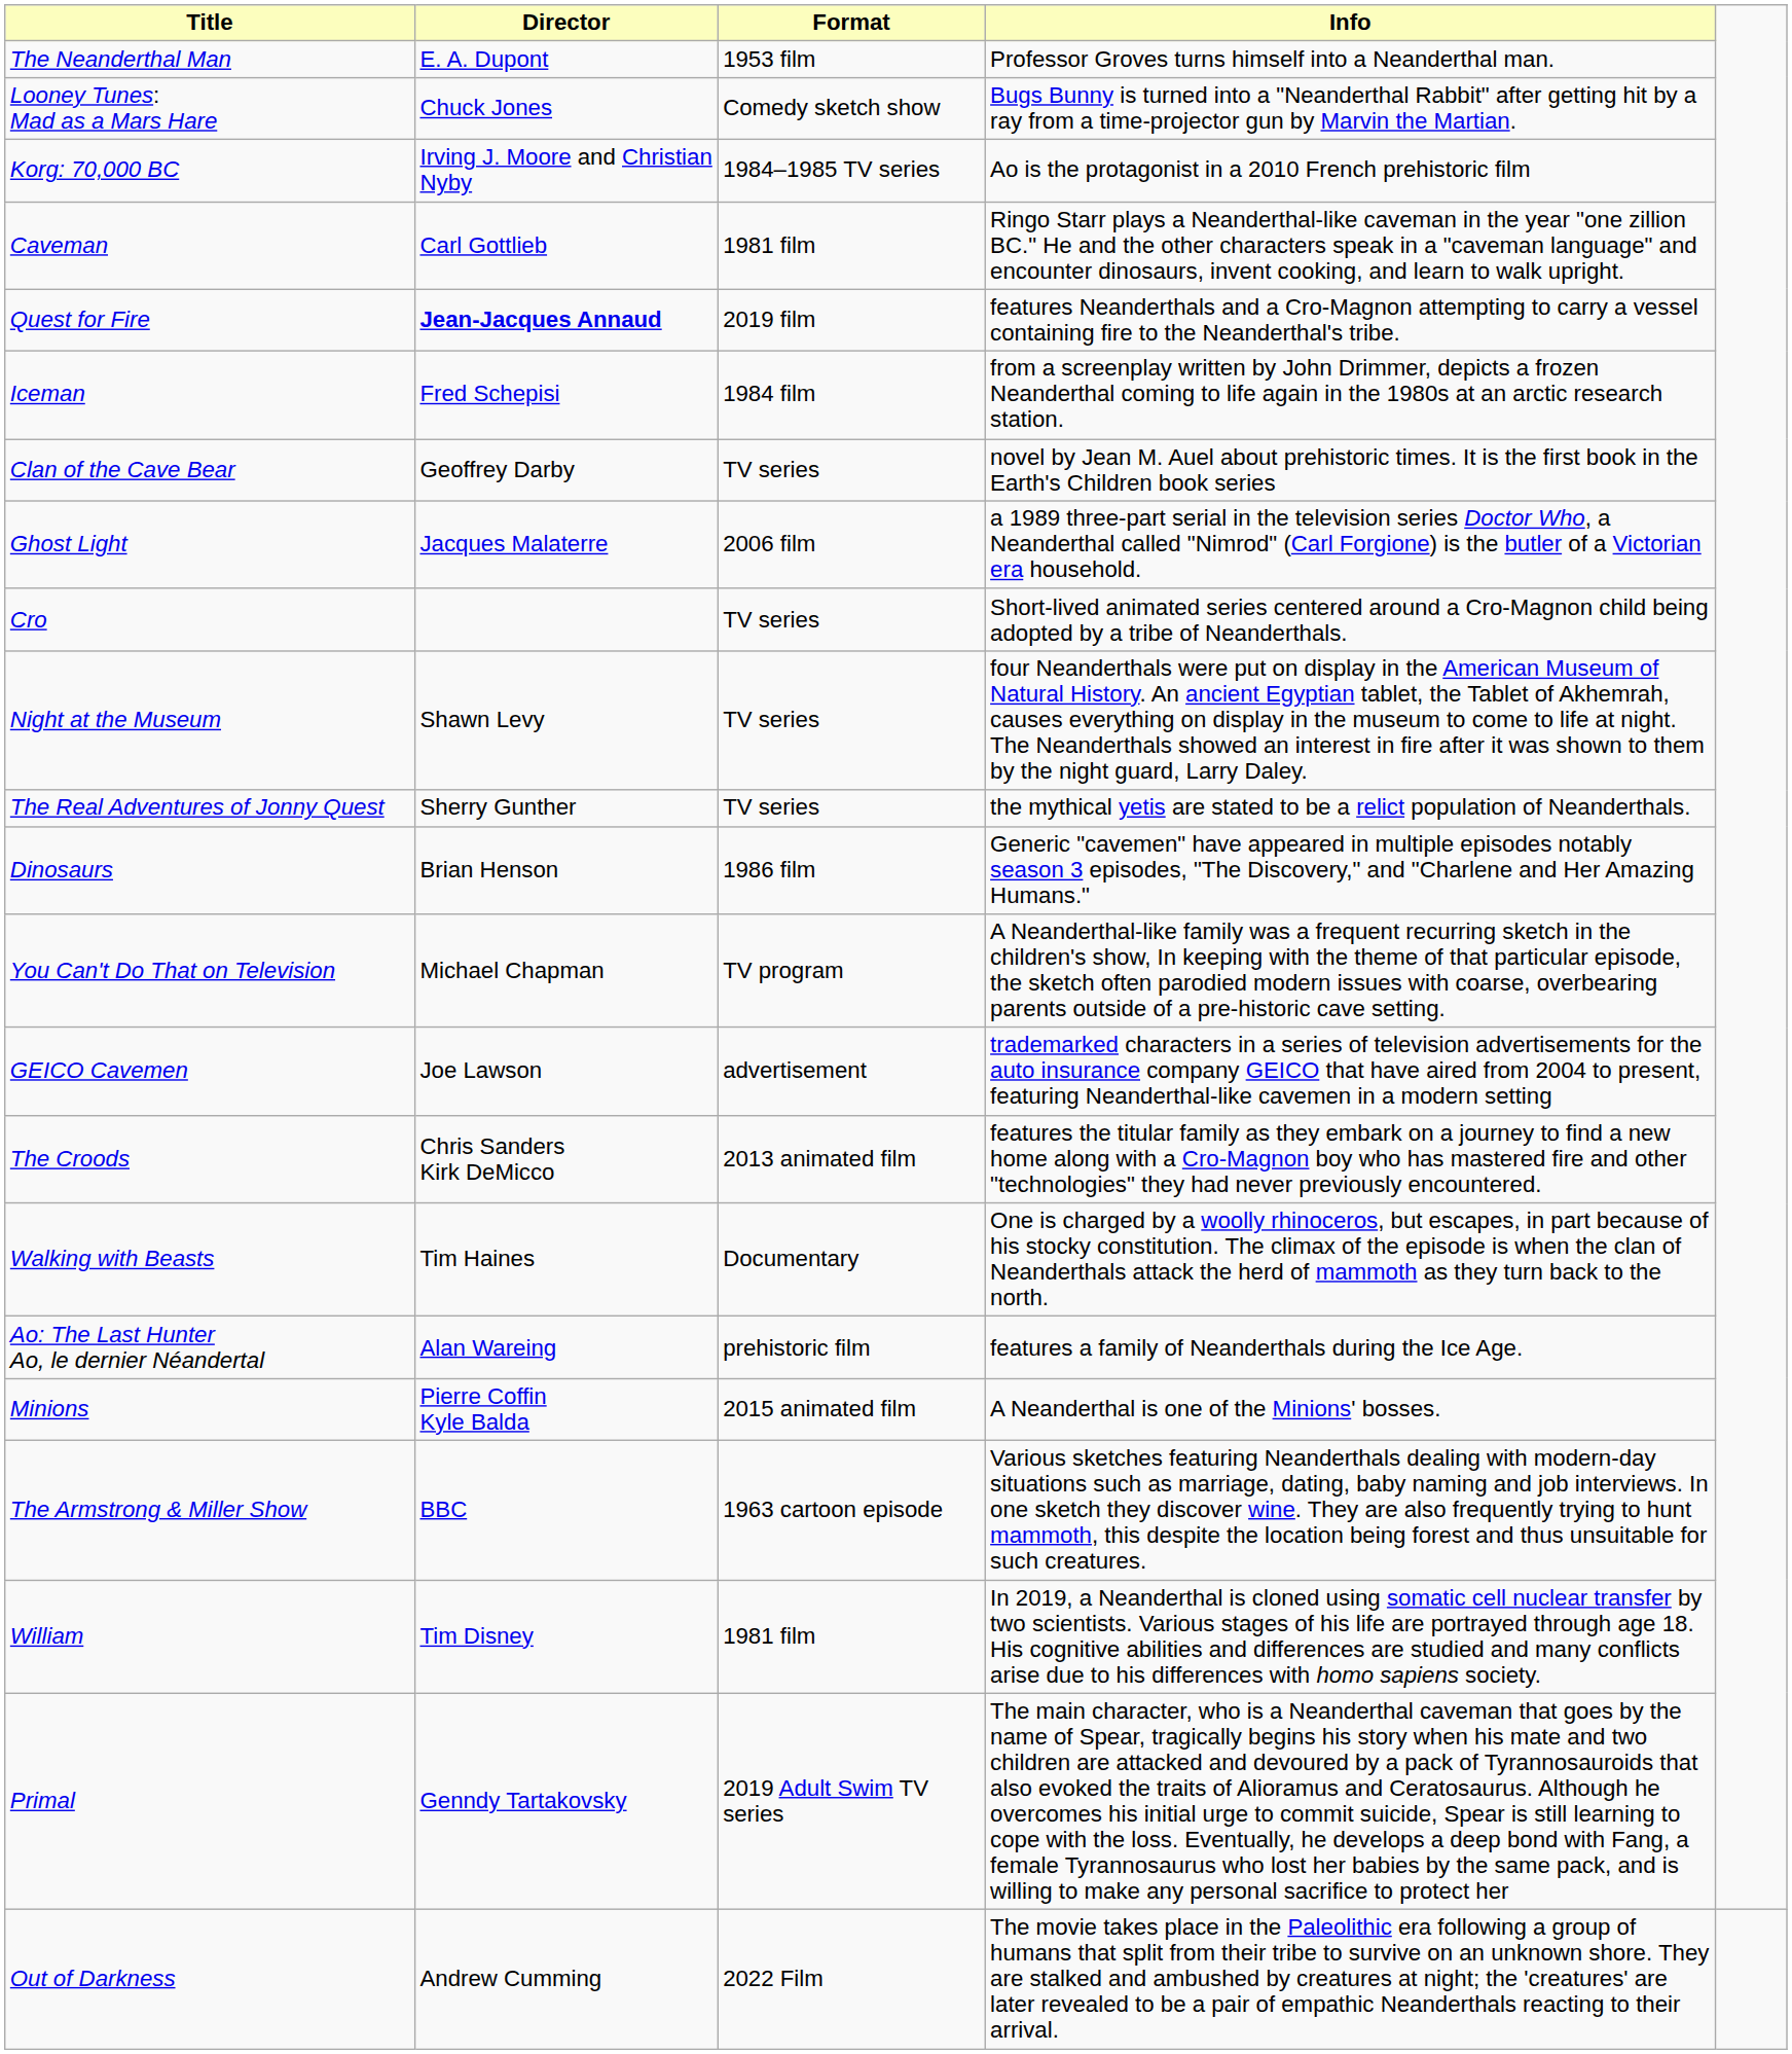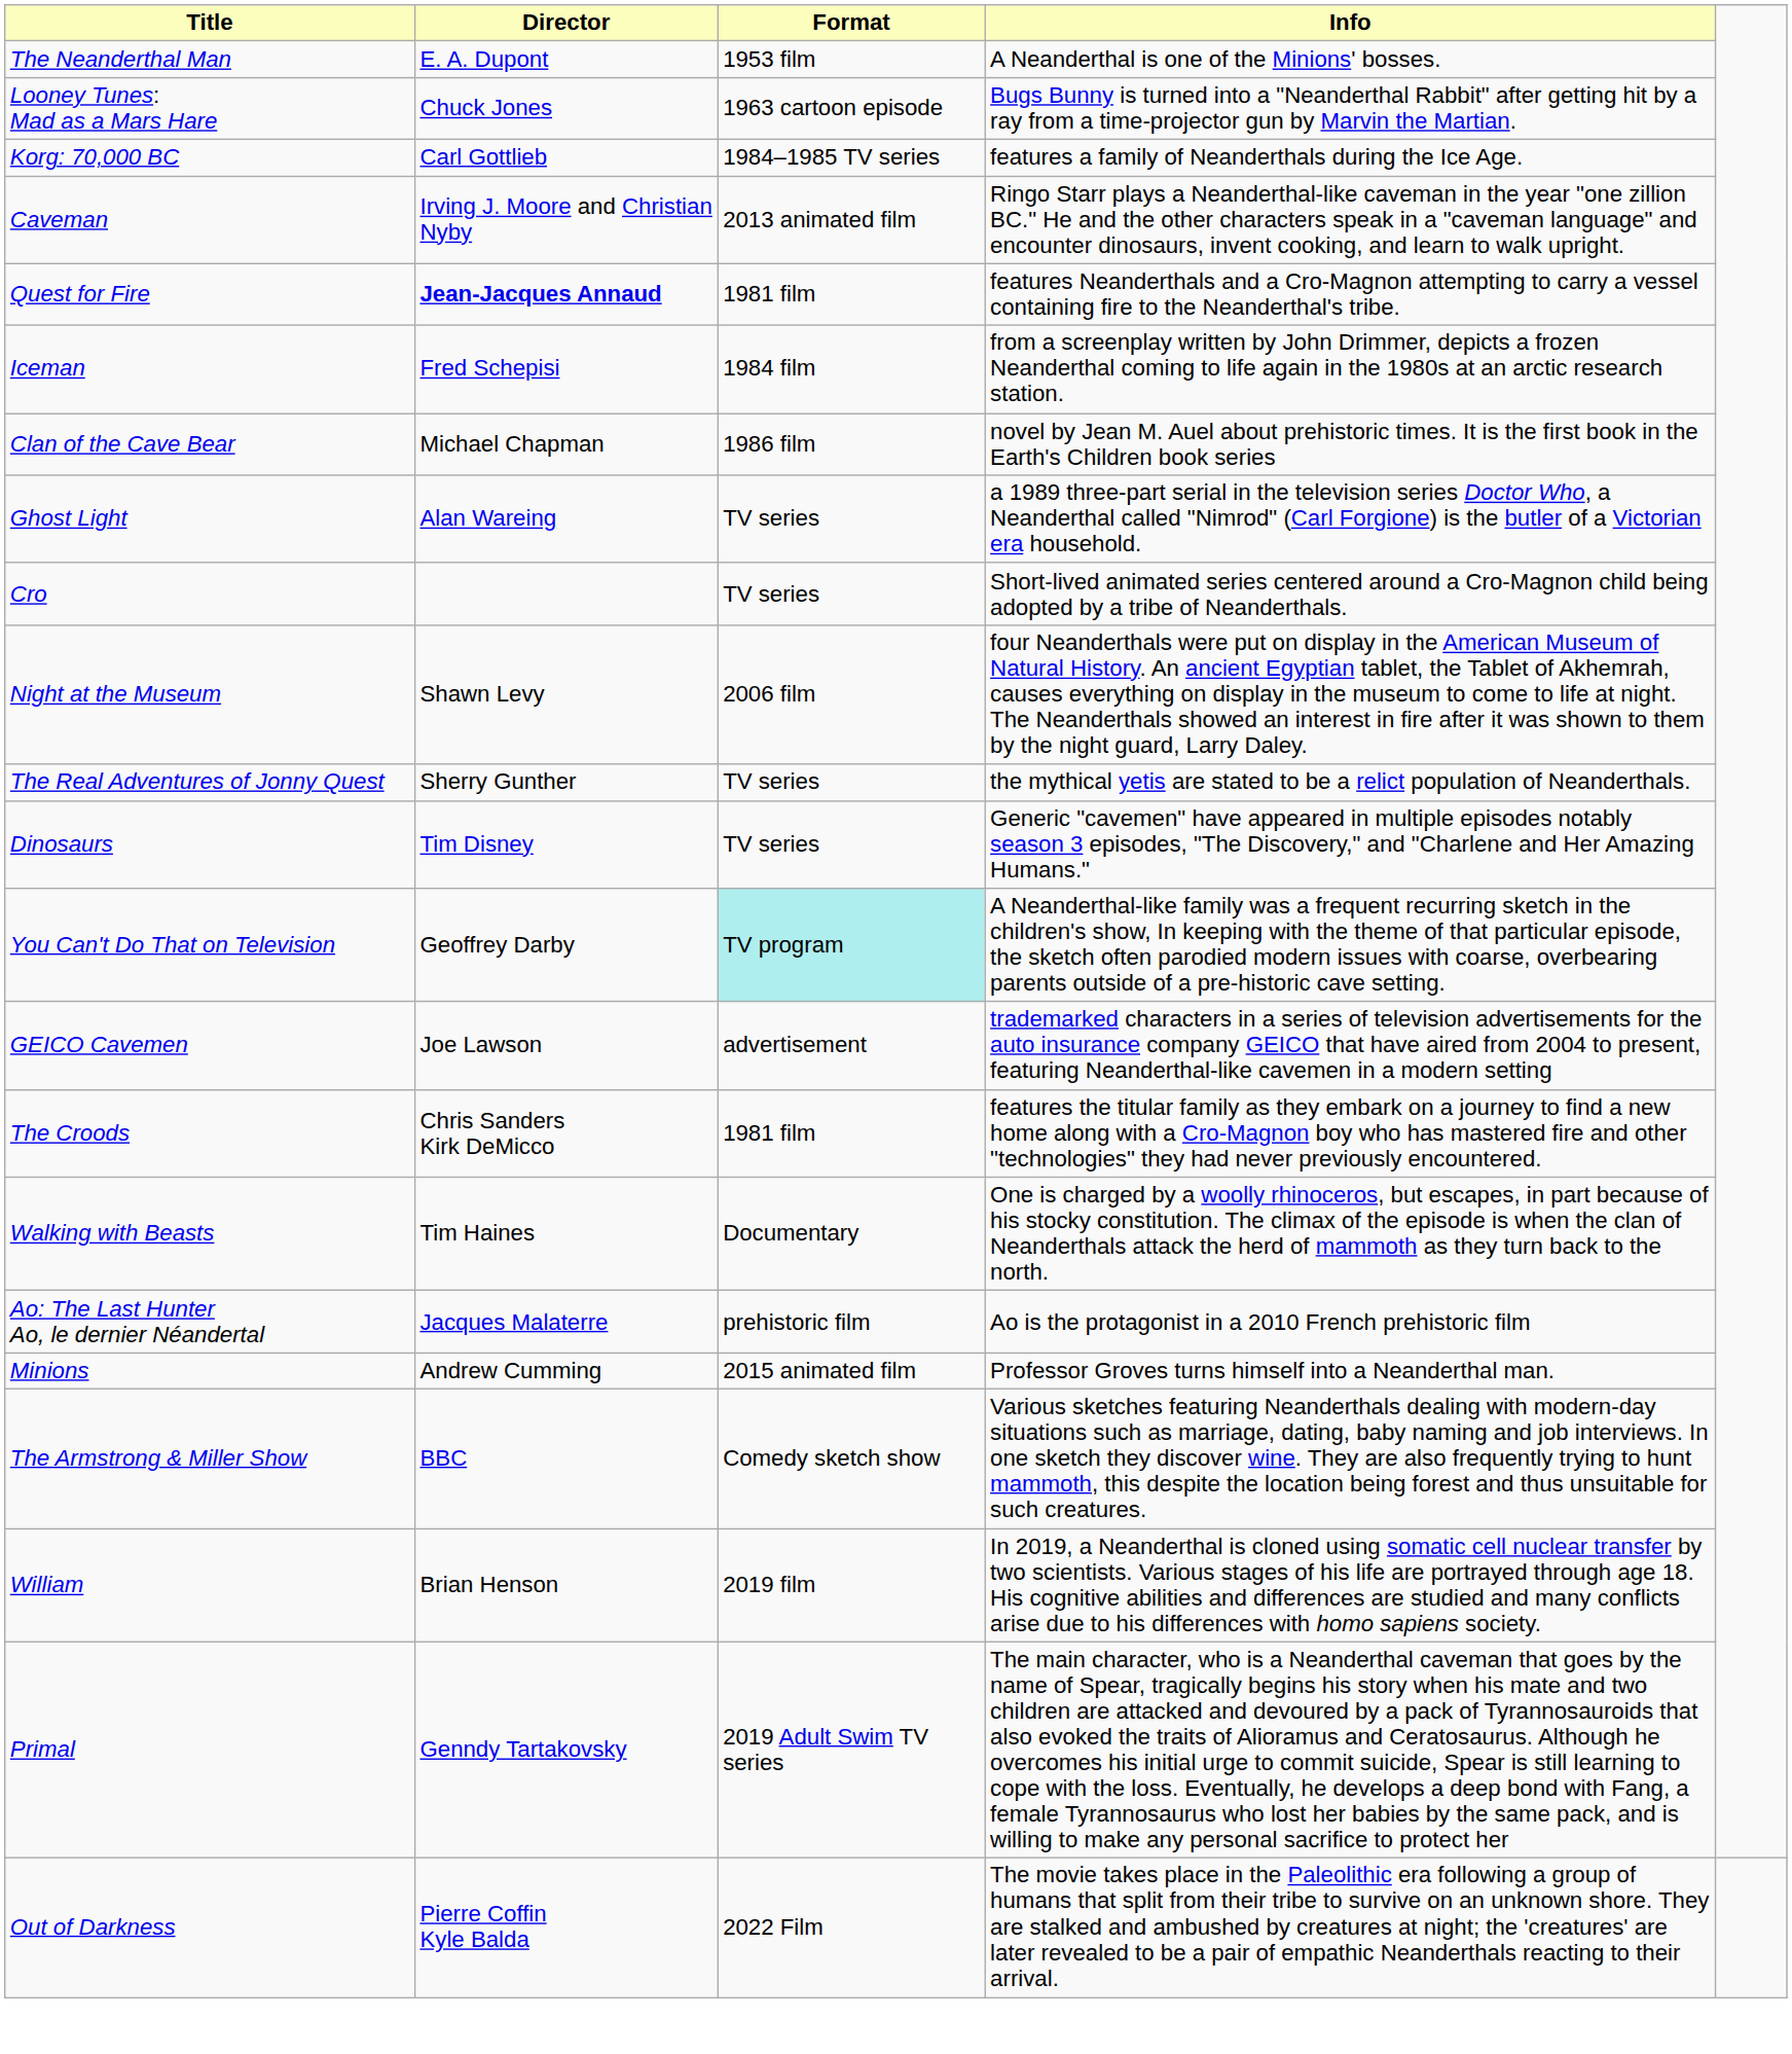The Neanderthal Man | Info: Professor Groves turns himself into a Neanderthal man. -> A Neanderthal is one of the Minions' bosses.
Looney Tunes: Mad as a Mars Hare | Format: Comedy sketch show -> 1963 cartoon episode
Korg: 70,000 BC | Director: Irving J. Moore and Christian Nyby -> Carl Gottlieb
Korg: 70,000 BC | Info: Ao is the protagonist in a 2010 French prehistoric film -> features a family of Neanderthals during the Ice Age.
Caveman | Director: Carl Gottlieb -> Irving J. Moore and Christian Nyby
Caveman | Format: 1981 film -> 2013 animated film
Quest for Fire | Format: 2019 film -> 1981 film
Clan of the Cave Bear | Director: Geoffrey Darby -> Michael Chapman
Clan of the Cave Bear | Format: TV series -> 1986 film
Ghost Light | Director: Jacques Malaterre -> Alan Wareing
Ghost Light | Format: 2006 film -> TV series
Night at the Museum | Format: TV series -> 2006 film
Dinosaurs | Director: Brian Henson -> Tim Disney
Dinosaurs | Format: 1986 film -> TV series
You Can't Do That on Television | Director: Michael Chapman -> Geoffrey Darby
You Can't Do That on Television | Format: no background -> paleturquoise background
The Croods | Format: 2013 animated film -> 1981 film
Ao: The Last Hunter Ao, le dernier Néandertal | Director: Alan Wareing -> Jacques Malaterre
Ao: The Last Hunter Ao, le dernier Néandertal | Info: features a family of Neanderthals during the Ice Age. -> Ao is the protagonist in a 2010 French prehistoric film
Minions | Director: Pierre Coffin Kyle Balda -> Andrew Cumming
Minions | Info: A Neanderthal is one of the Minions' bosses. -> Professor Groves turns himself into a Neanderthal man.
The Armstrong & Miller Show | Format: 1963 cartoon episode -> Comedy sketch show
William | Director: Tim Disney -> Brian Henson
William | Format: 1981 film -> 2019 film
Out of Darkness | Director: Andrew Cumming -> Pierre Coffin Kyle Balda
